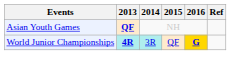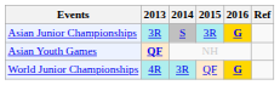+ row: Asian Junior Championships | 3R | S | 3R | G
World Junior Championships | 2013: bold -> normal
